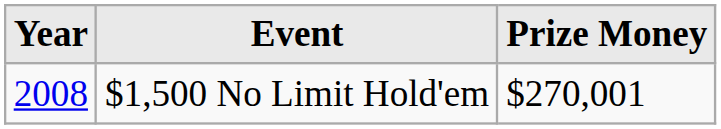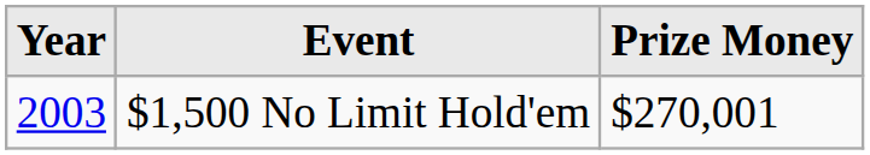$1,500 No Limit Hold'em | Year: 2008 -> 2003
